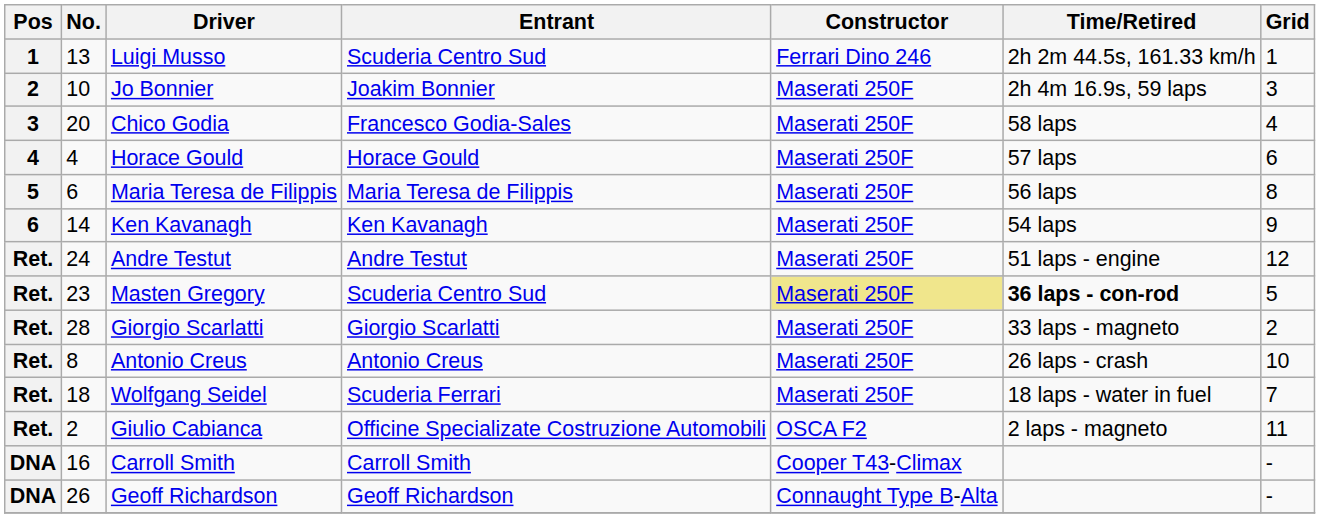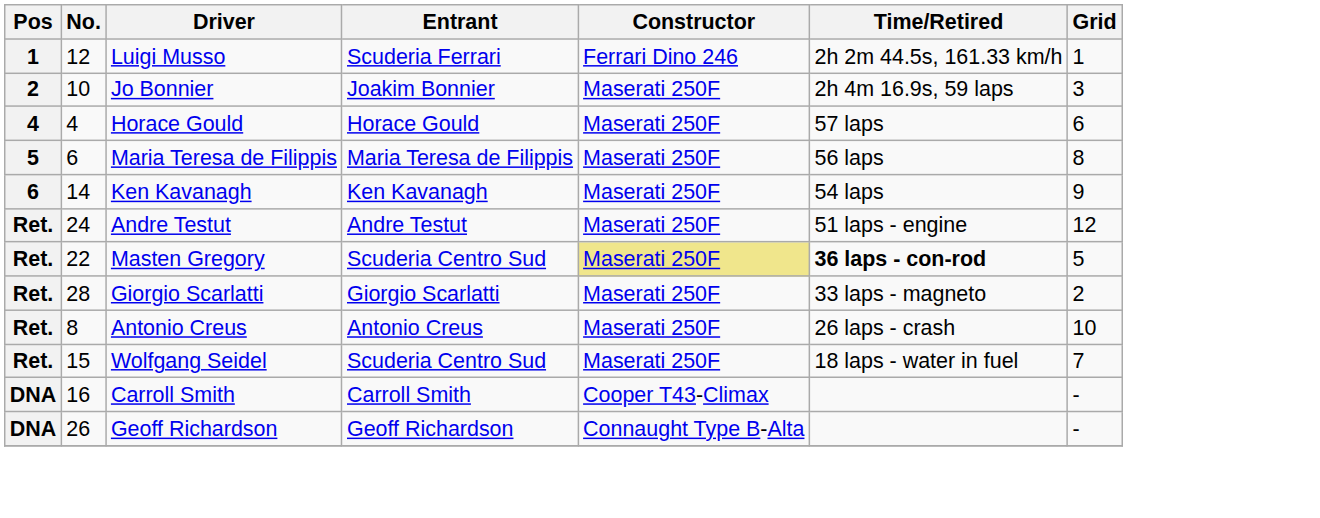Luigi Musso | No.: 13 -> 12
Luigi Musso | Entrant: Scuderia Centro Sud -> Scuderia Ferrari
- row: 3 | 20 | Chico Godia | Francesco Godia-Sales | Maserati 250F | 58 laps | 4
Masten Gregory | No.: 23 -> 22
Wolfgang Seidel | No.: 18 -> 15
Wolfgang Seidel | Entrant: Scuderia Ferrari -> Scuderia Centro Sud
- row: Ret. | 2 | Giulio Cabianca | Officine Specializate Costruzione Automobili | OSCA F2 | 2 laps - magneto | 11
